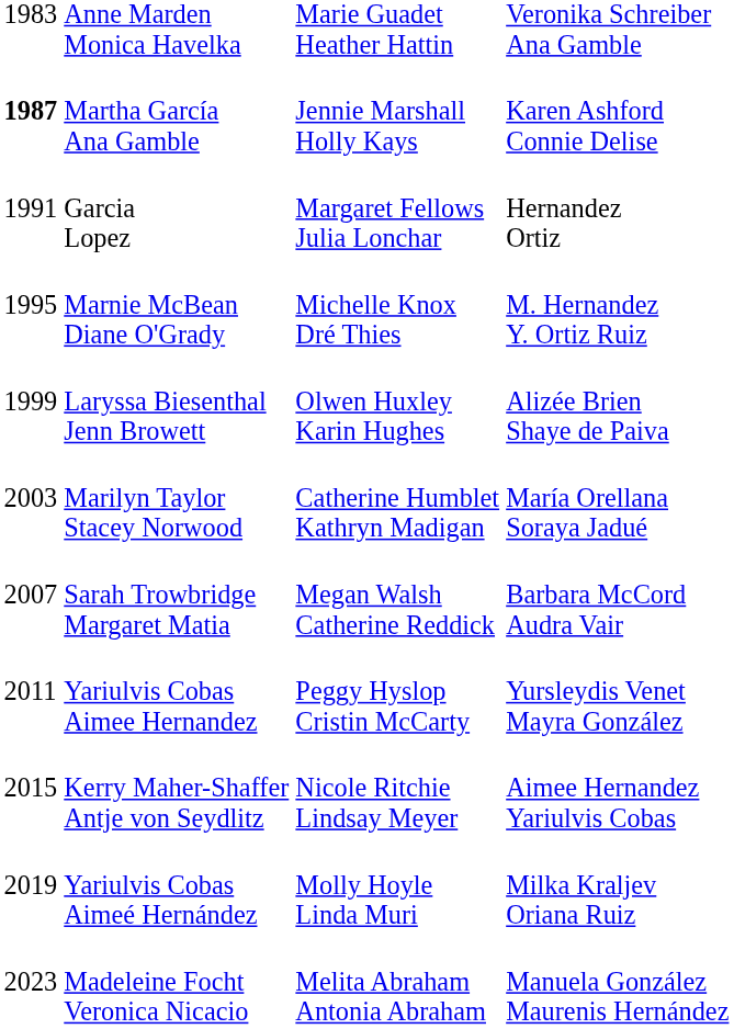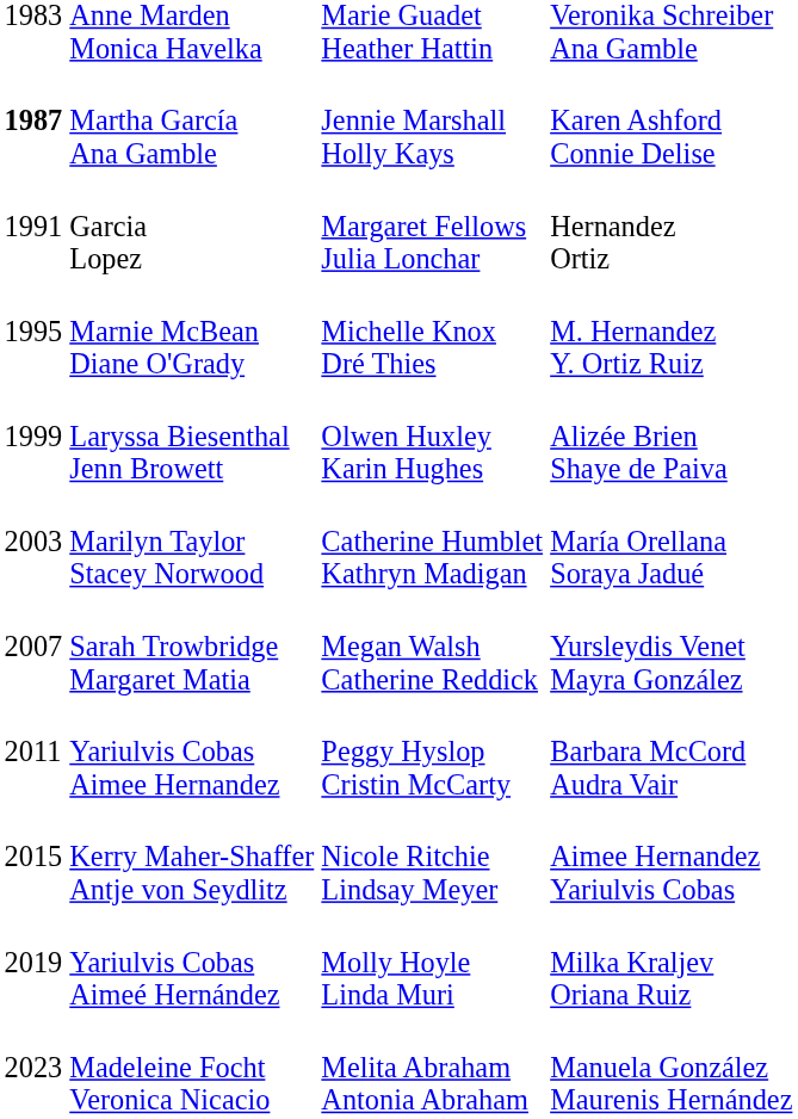Sarah Trowbridge Margaret Matia | column 4: Barbara McCord Audra Vair -> Yursleydis Venet Mayra González
Yariulvis Cobas Aimee Hernandez | column 4: Yursleydis Venet Mayra González -> Barbara McCord Audra Vair
